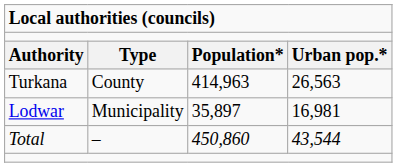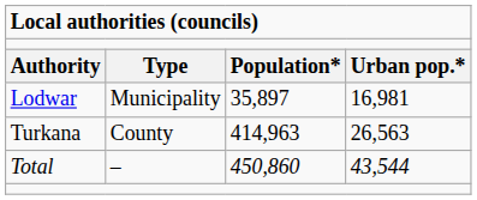rows swapped: Lodwar <-> Turkana
